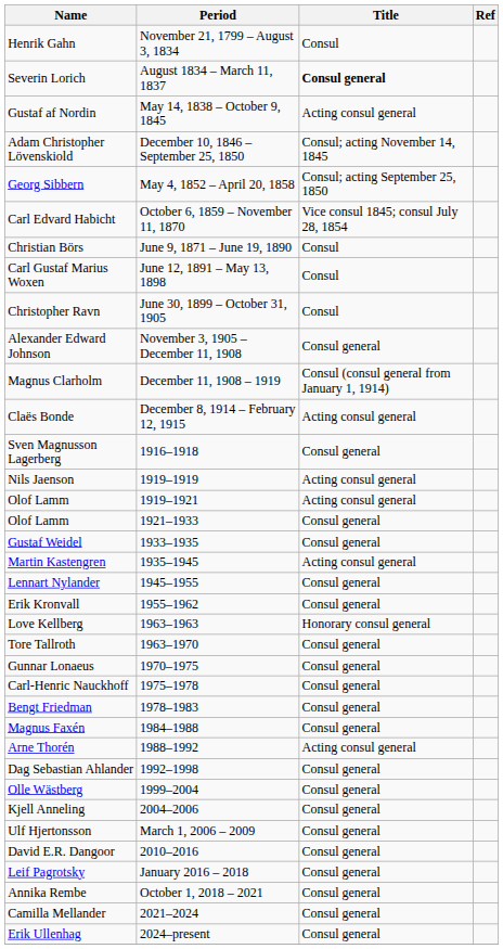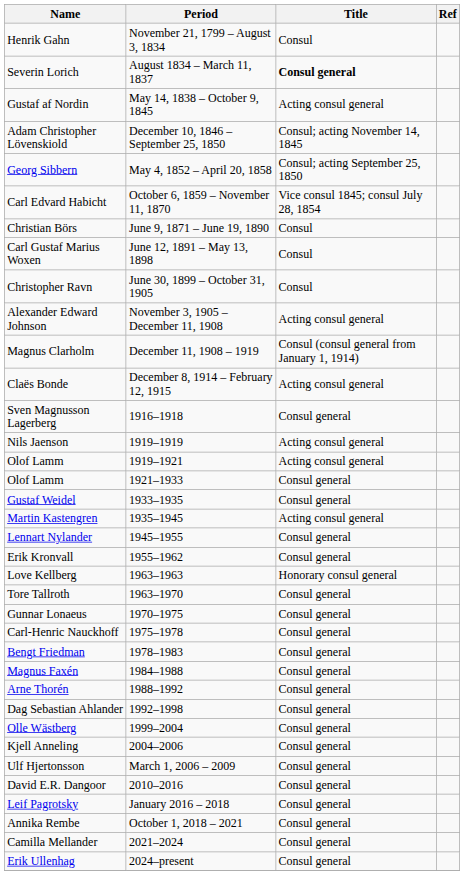Alexander Edward Johnson | Title: Consul general -> Acting consul general
Arne Thorén | Title: Acting consul general -> Consul general
